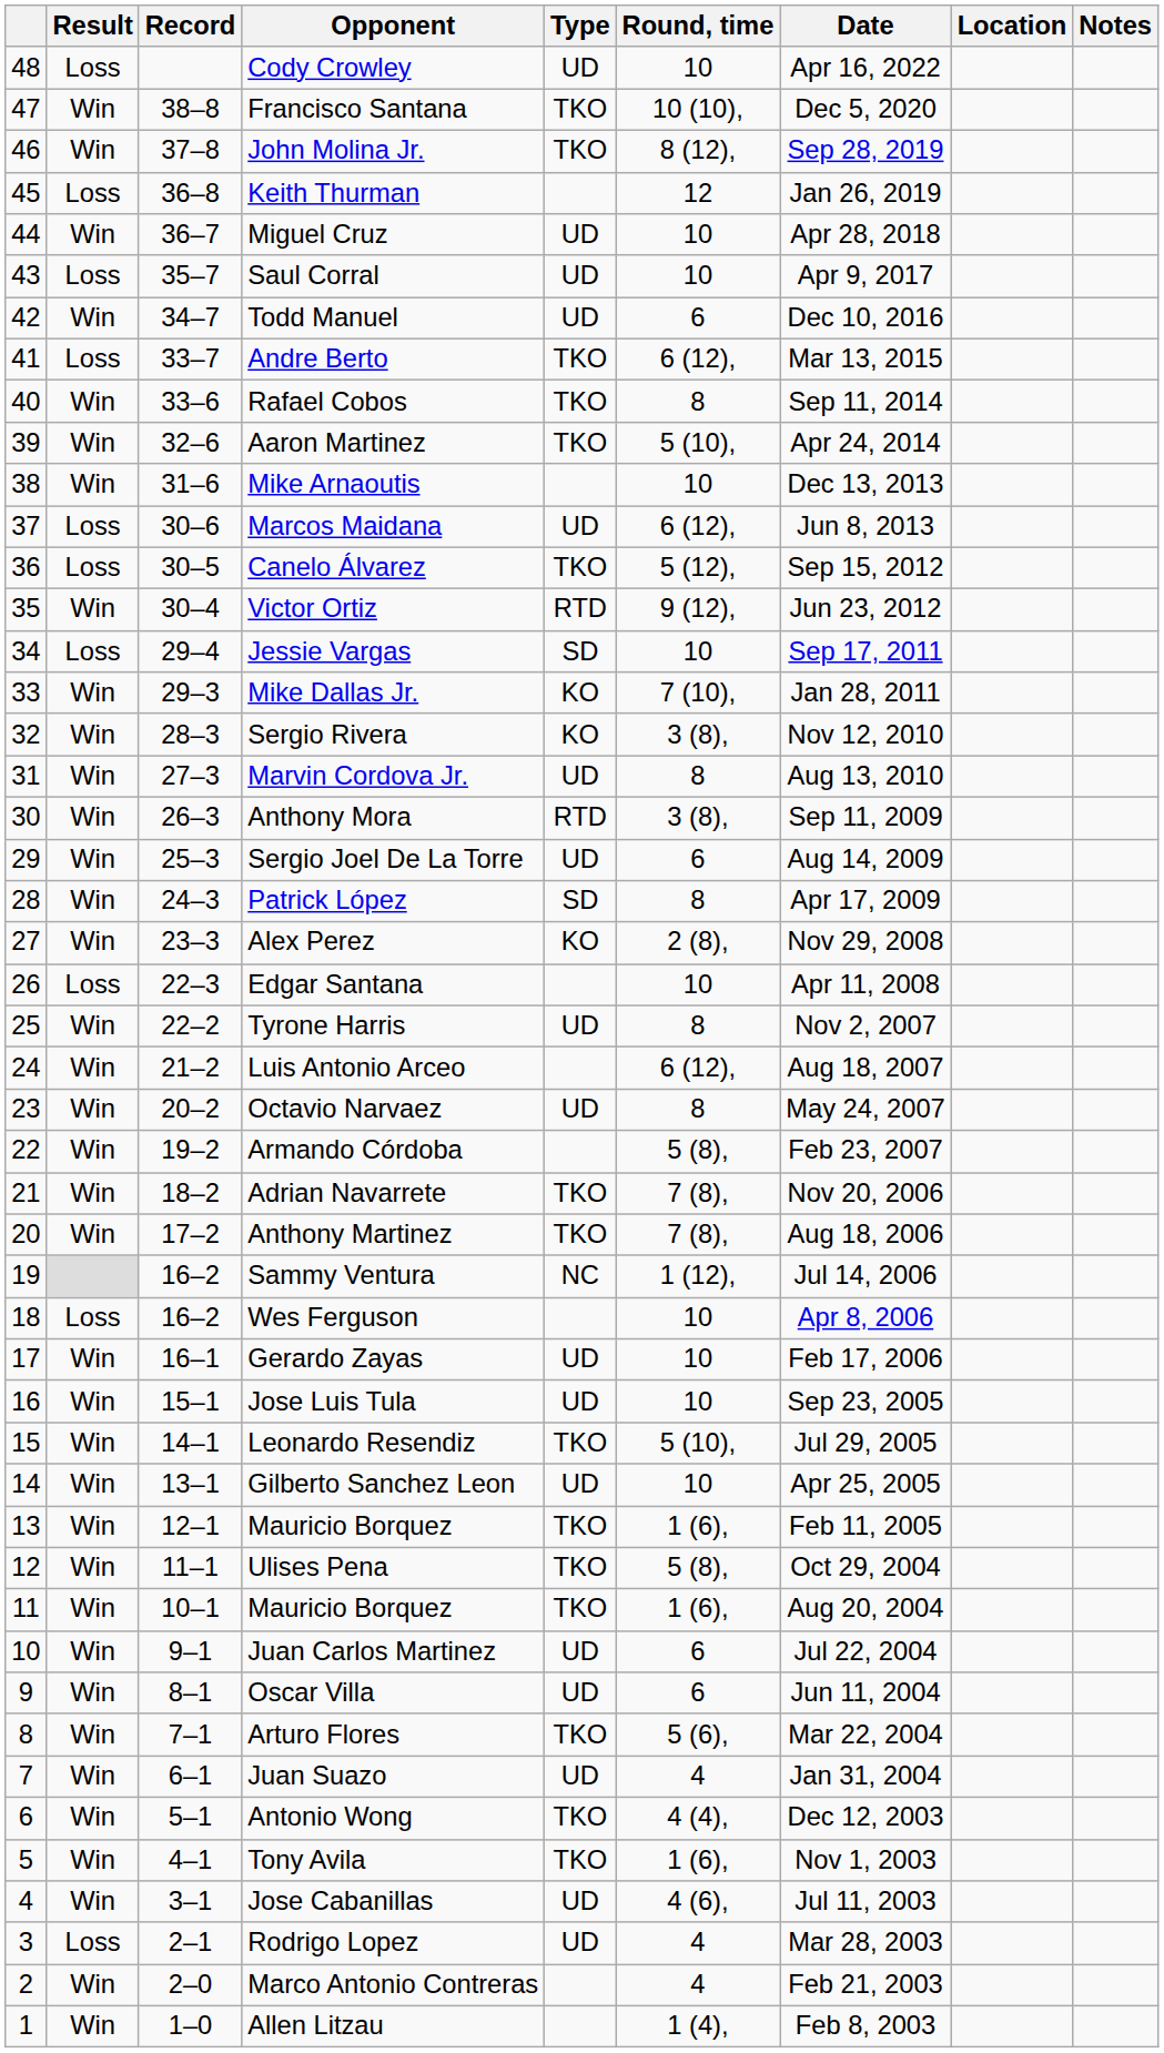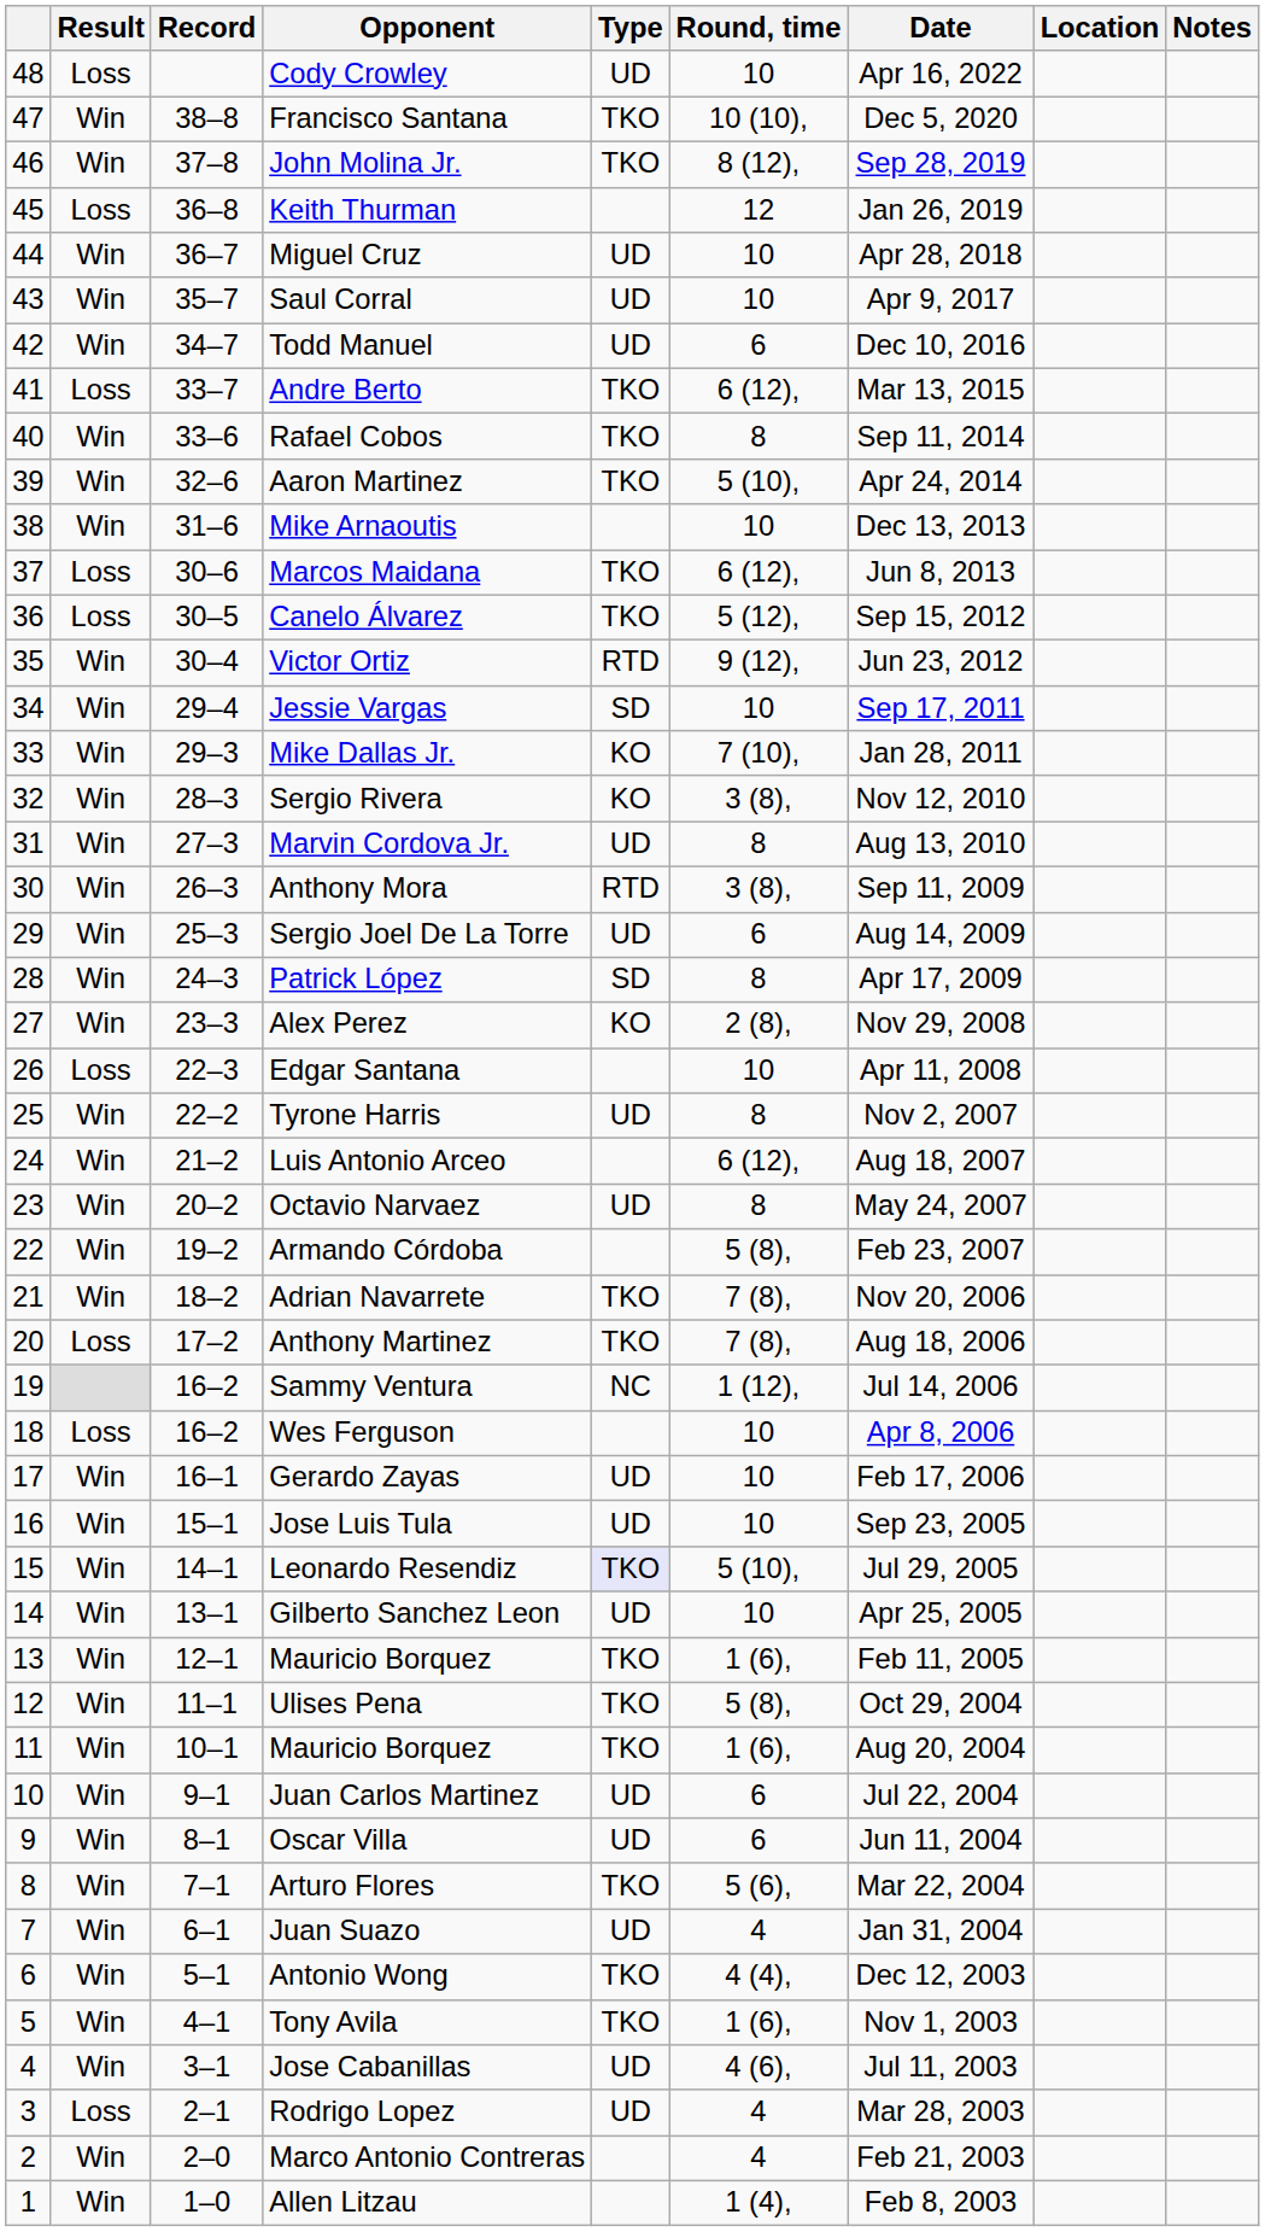Saul Corral | Result: Loss -> Win
Marcos Maidana | Type: UD -> TKO
Jessie Vargas | Result: Loss -> Win
Anthony Martinez | Result: Win -> Loss
Leonardo Resendiz | Type: no background -> lavender background
